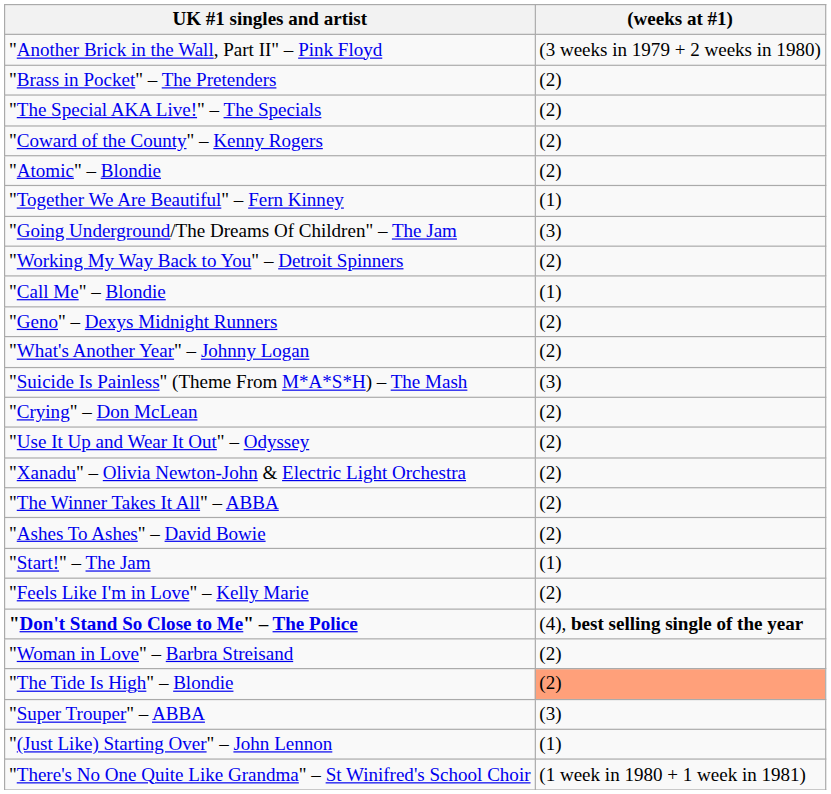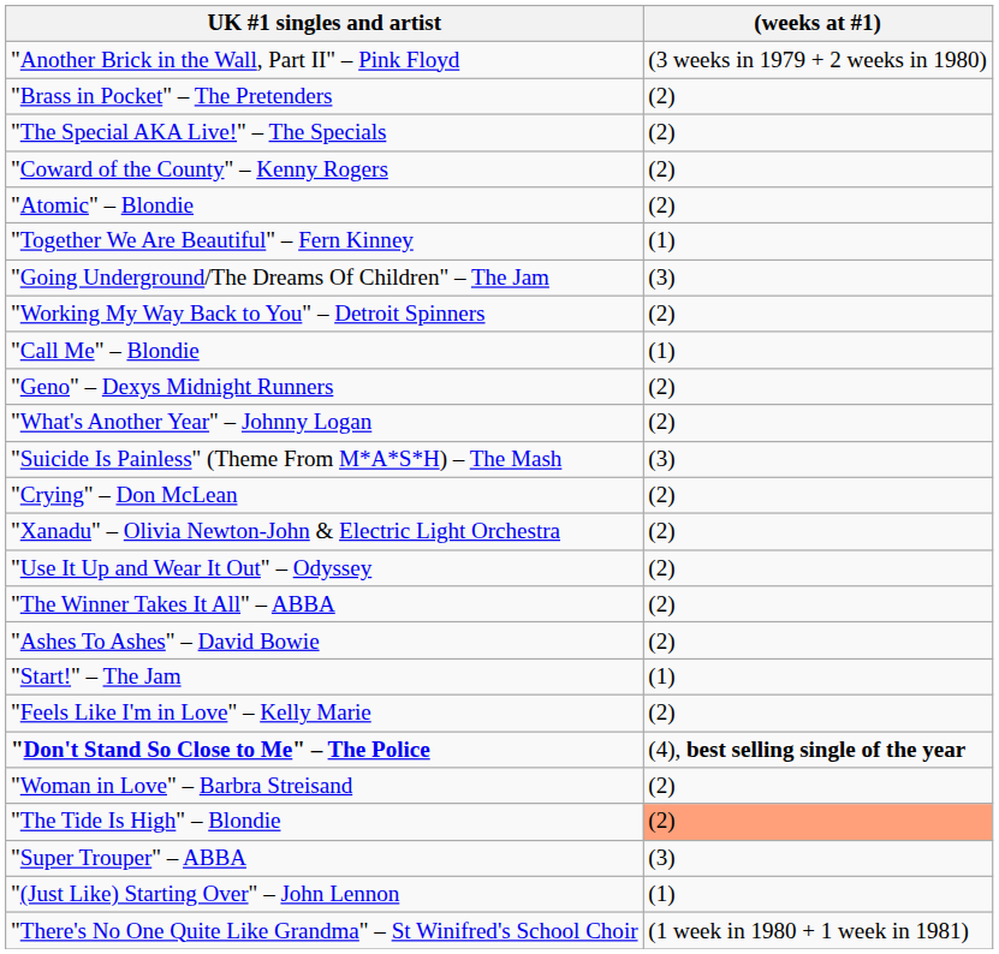rows swapped: "Xanadu" – Olivia Newton-John & Electric Light Orchestra <-> "Use It Up and Wear It Out" – Odyssey
